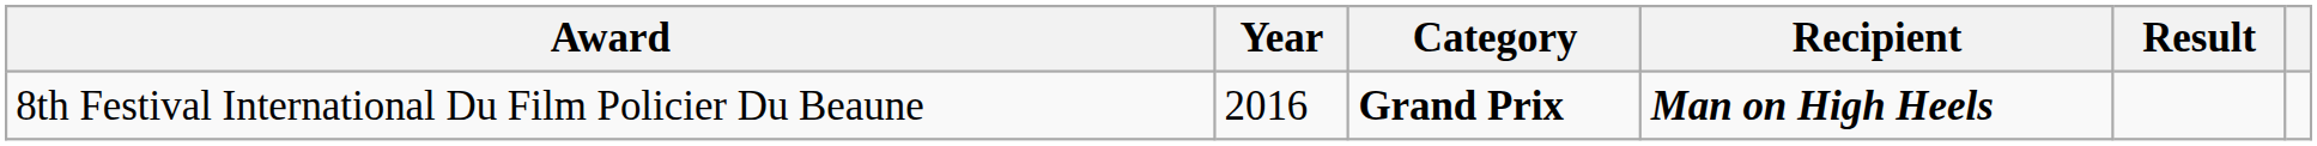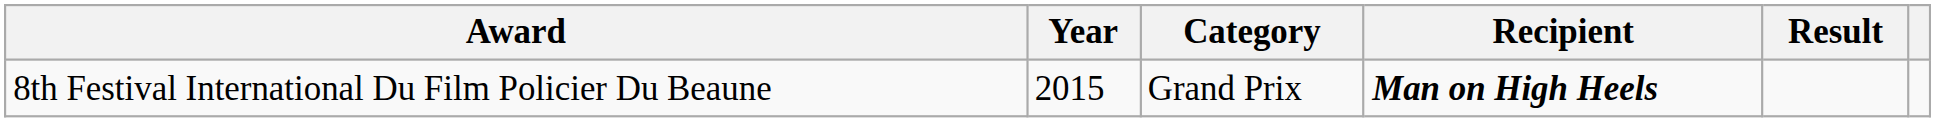8th Festival International Du Film Policier Du Beaune | Year: 2016 -> 2015
8th Festival International Du Film Policier Du Beaune | Category: bold -> normal
